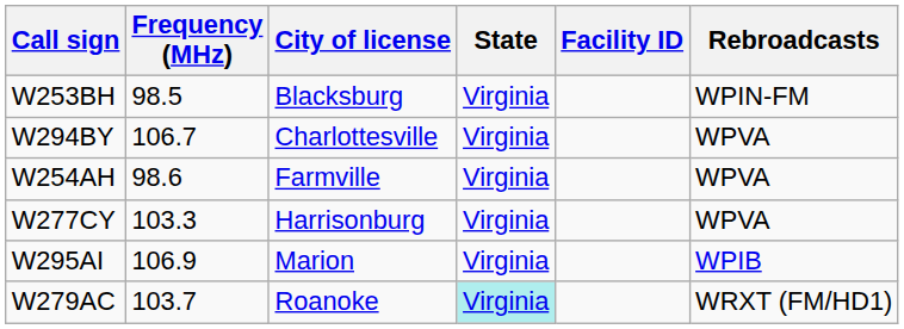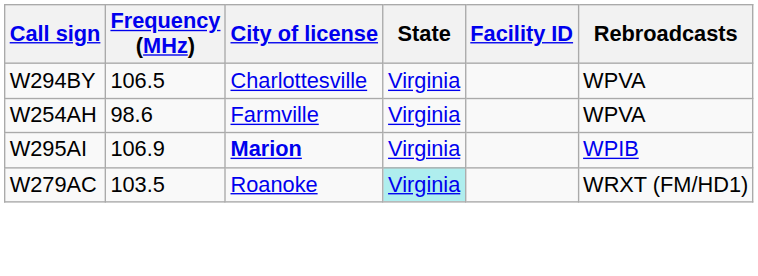- row: W253BH | 98.5 | Blacksburg | Virginia | WPIN-FM
W294BY | Frequency (MHz): 106.7 -> 106.5
- row: W277CY | 103.3 | Harrisonburg | Virginia | WPVA
W295AI | City of license: normal -> bold
W279AC | Frequency (MHz): 103.7 -> 103.5
